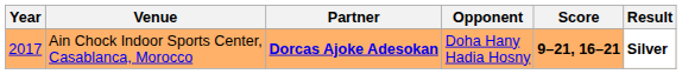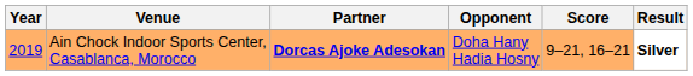Ain Chock Indoor Sports Center, Casablanca, Morocco | Year: 2017 -> 2019
Ain Chock Indoor Sports Center, Casablanca, Morocco | Score: bold -> normal
